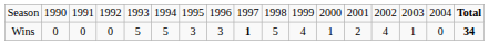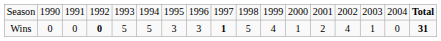Wins | column 4: normal -> bold
Wins | column 17: 34 -> 31
